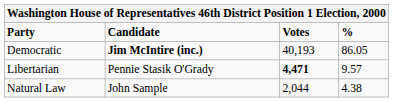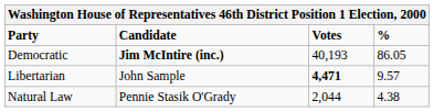Libertarian | Candidate: Pennie Stasik O'Grady -> John Sample
Natural Law | Candidate: John Sample -> Pennie Stasik O'Grady
